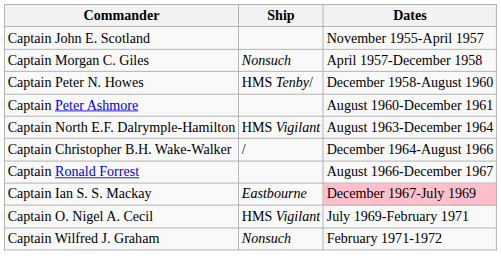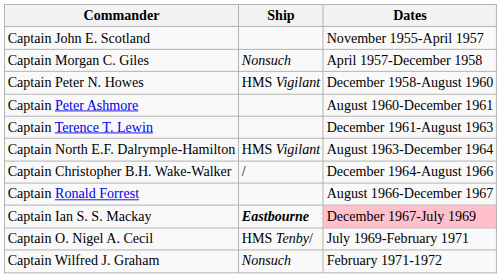Captain Peter N. Howes | Ship: HMS Tenby/ -> HMS Vigilant
+ row: Captain Terence T. Lewin | December 1961-August 1963
Captain Ian S. S. Mackay | Ship: normal -> bold
Captain O. Nigel A. Cecil | Ship: HMS Vigilant -> HMS Tenby/
